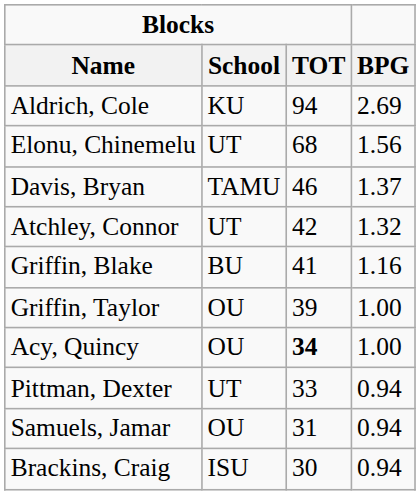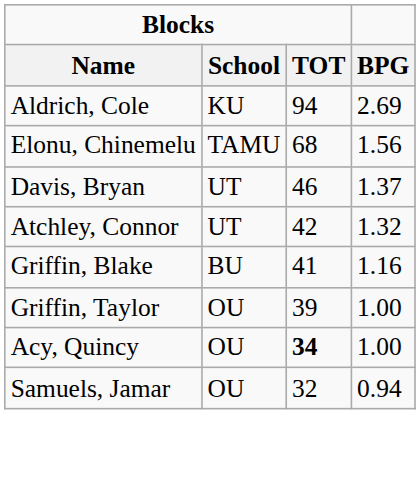Elonu, Chinemelu | Blocks / School: UT -> TAMU
Davis, Bryan | Blocks / School: TAMU -> UT
- row: Pittman, Dexter | UT | 33 | 0.94
Samuels, Jamar | Blocks / TOT: 31 -> 32
- row: Brackins, Craig | ISU | 30 | 0.94
